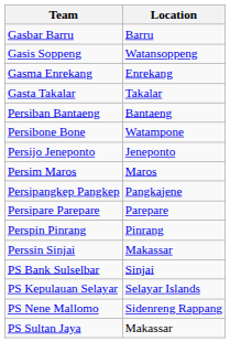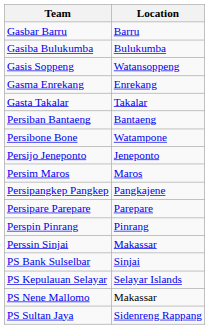+ row: Gasiba Bulukumba | Bulukumba
PS Nene Mallomo | Location: Sidenreng Rappang -> Makassar
PS Sultan Jaya | Location: Makassar -> Sidenreng Rappang
